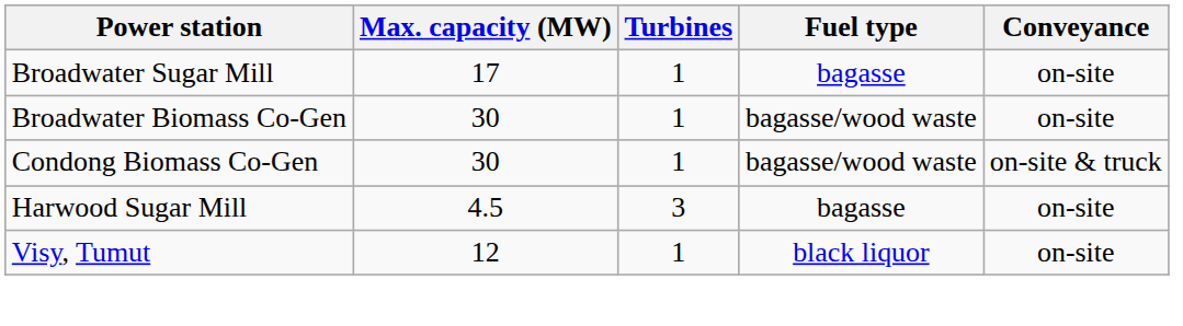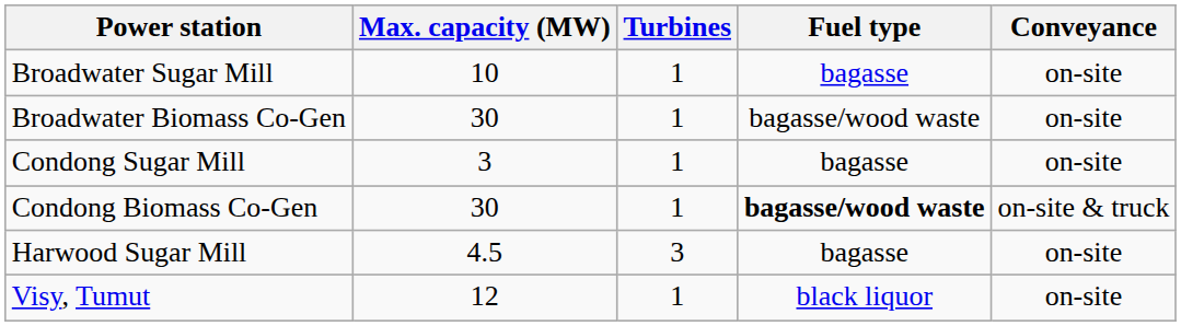Broadwater Sugar Mill | Max. capacity (MW): 17 -> 10
+ row: Condong Sugar Mill | 3 | 1 | bagasse | on-site
Condong Biomass Co-Gen | Fuel type: normal -> bold
